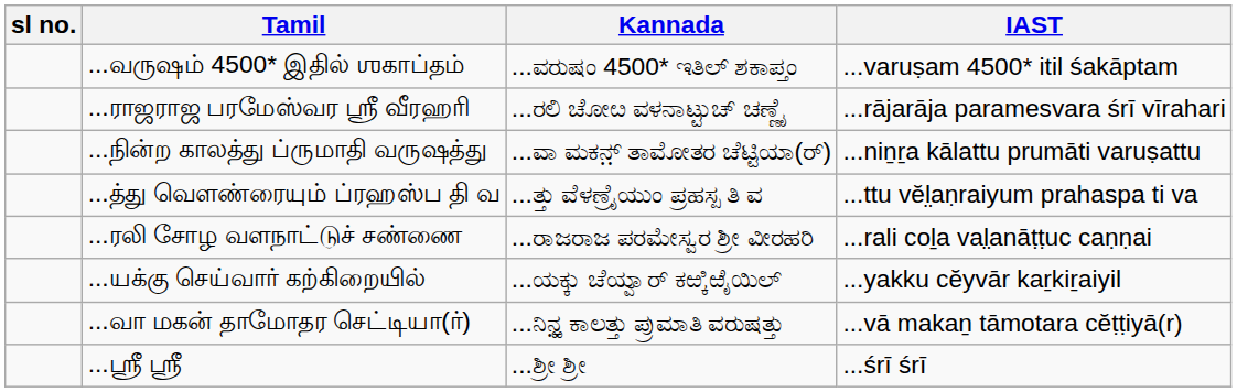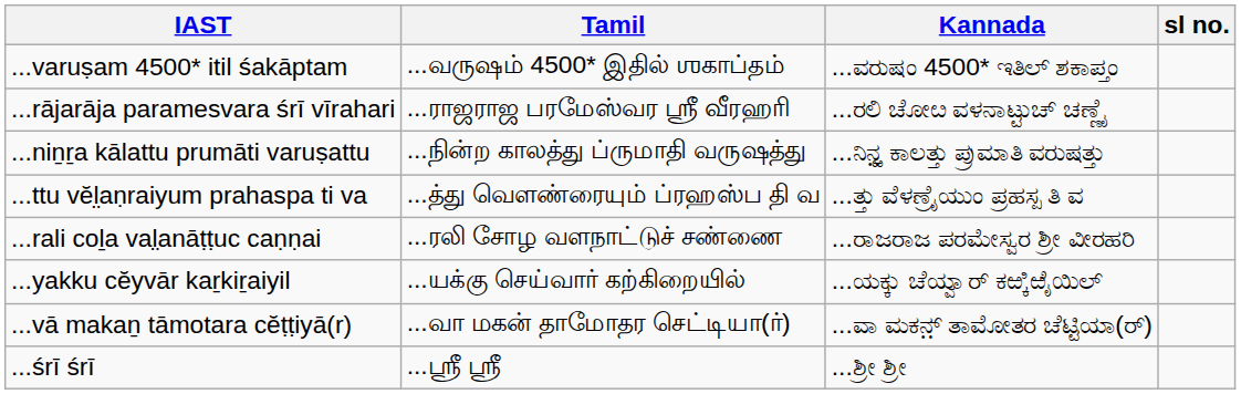columns swapped: sl no. <-> IAST
...நின்ற காலத்து ப்ருமாதி வருஷத்து | Kannada: ...ವಾ ಮಕನ಼್ ತಾಮೋತರ ಚೆಟ್ಟಿಯಾ(ರ್) -> ...ನಿನ಼್ಱ ಕಾಲತ್ತು ಪ್ರುಮಾತಿ ವರುಷತ್ತು
...வா மகன் தாமோதர செட்டியா(ர்) | Kannada: ...ನಿನ಼್ಱ ಕಾಲತ್ತು ಪ್ರುಮಾತಿ ವರುಷತ್ತು -> ...ವಾ ಮಕನ಼್ ತಾಮೋತರ ಚೆಟ್ಟಿಯಾ(ರ್)
